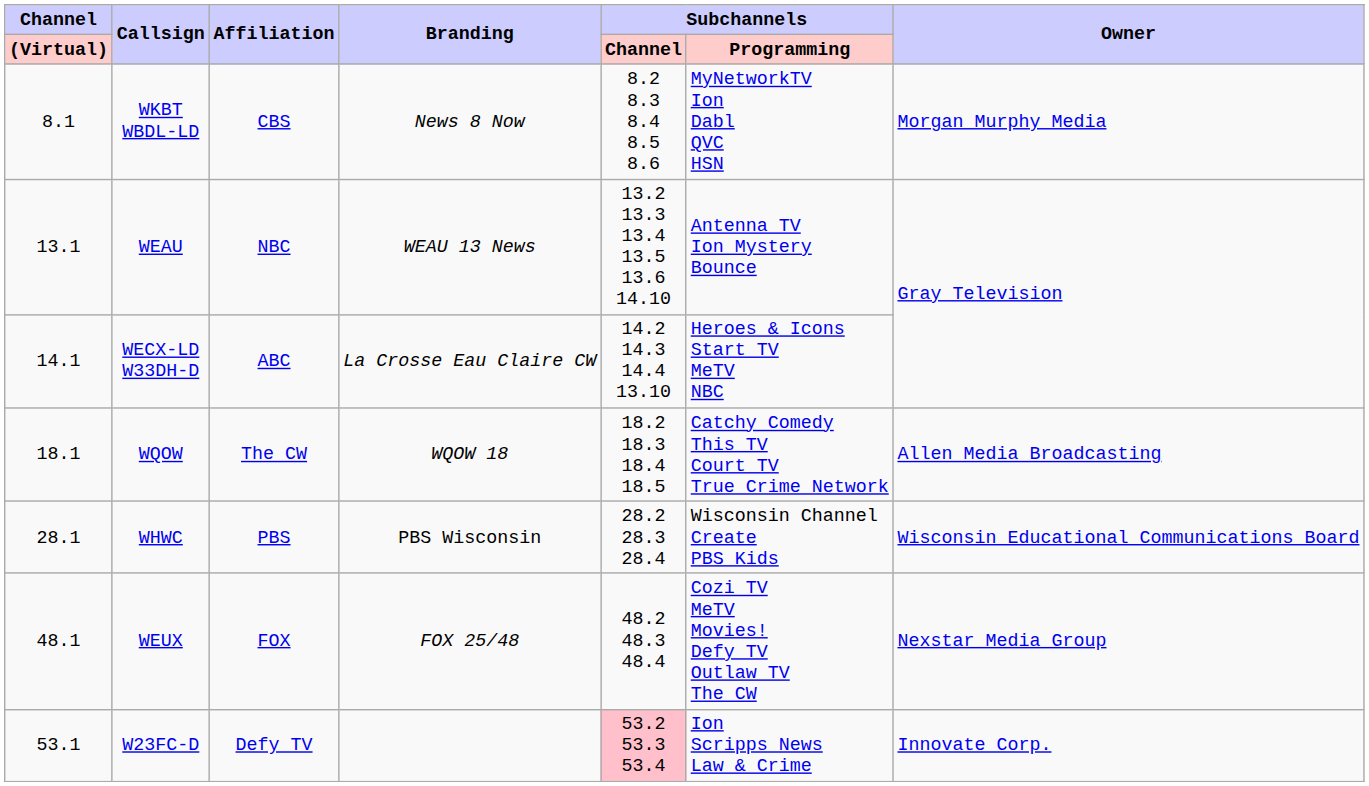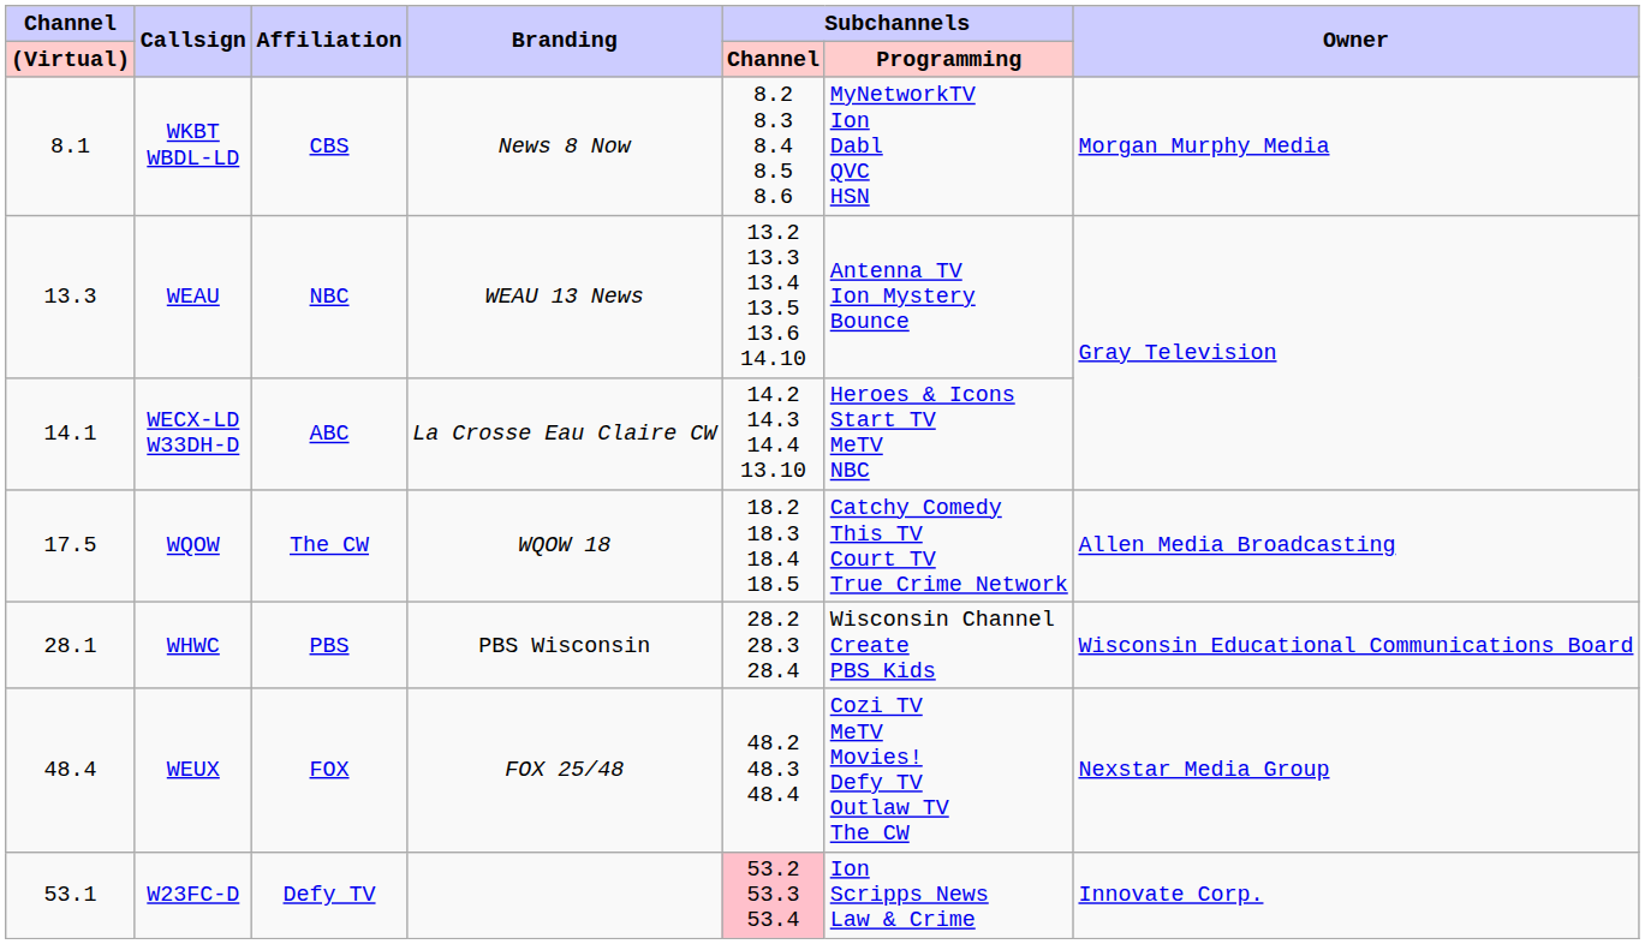WEAU | Channel / (Virtual): 13.1 -> 13.3
WQOW | Channel / (Virtual): 18.1 -> 17.5
WEUX | Channel / (Virtual): 48.1 -> 48.4
